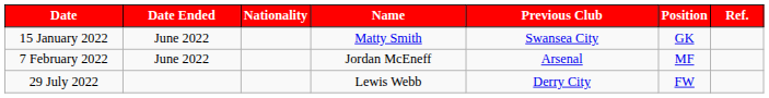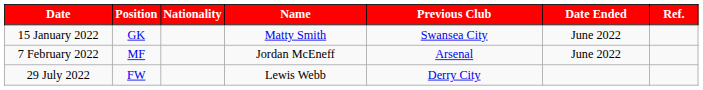columns swapped: Position <-> Date Ended
